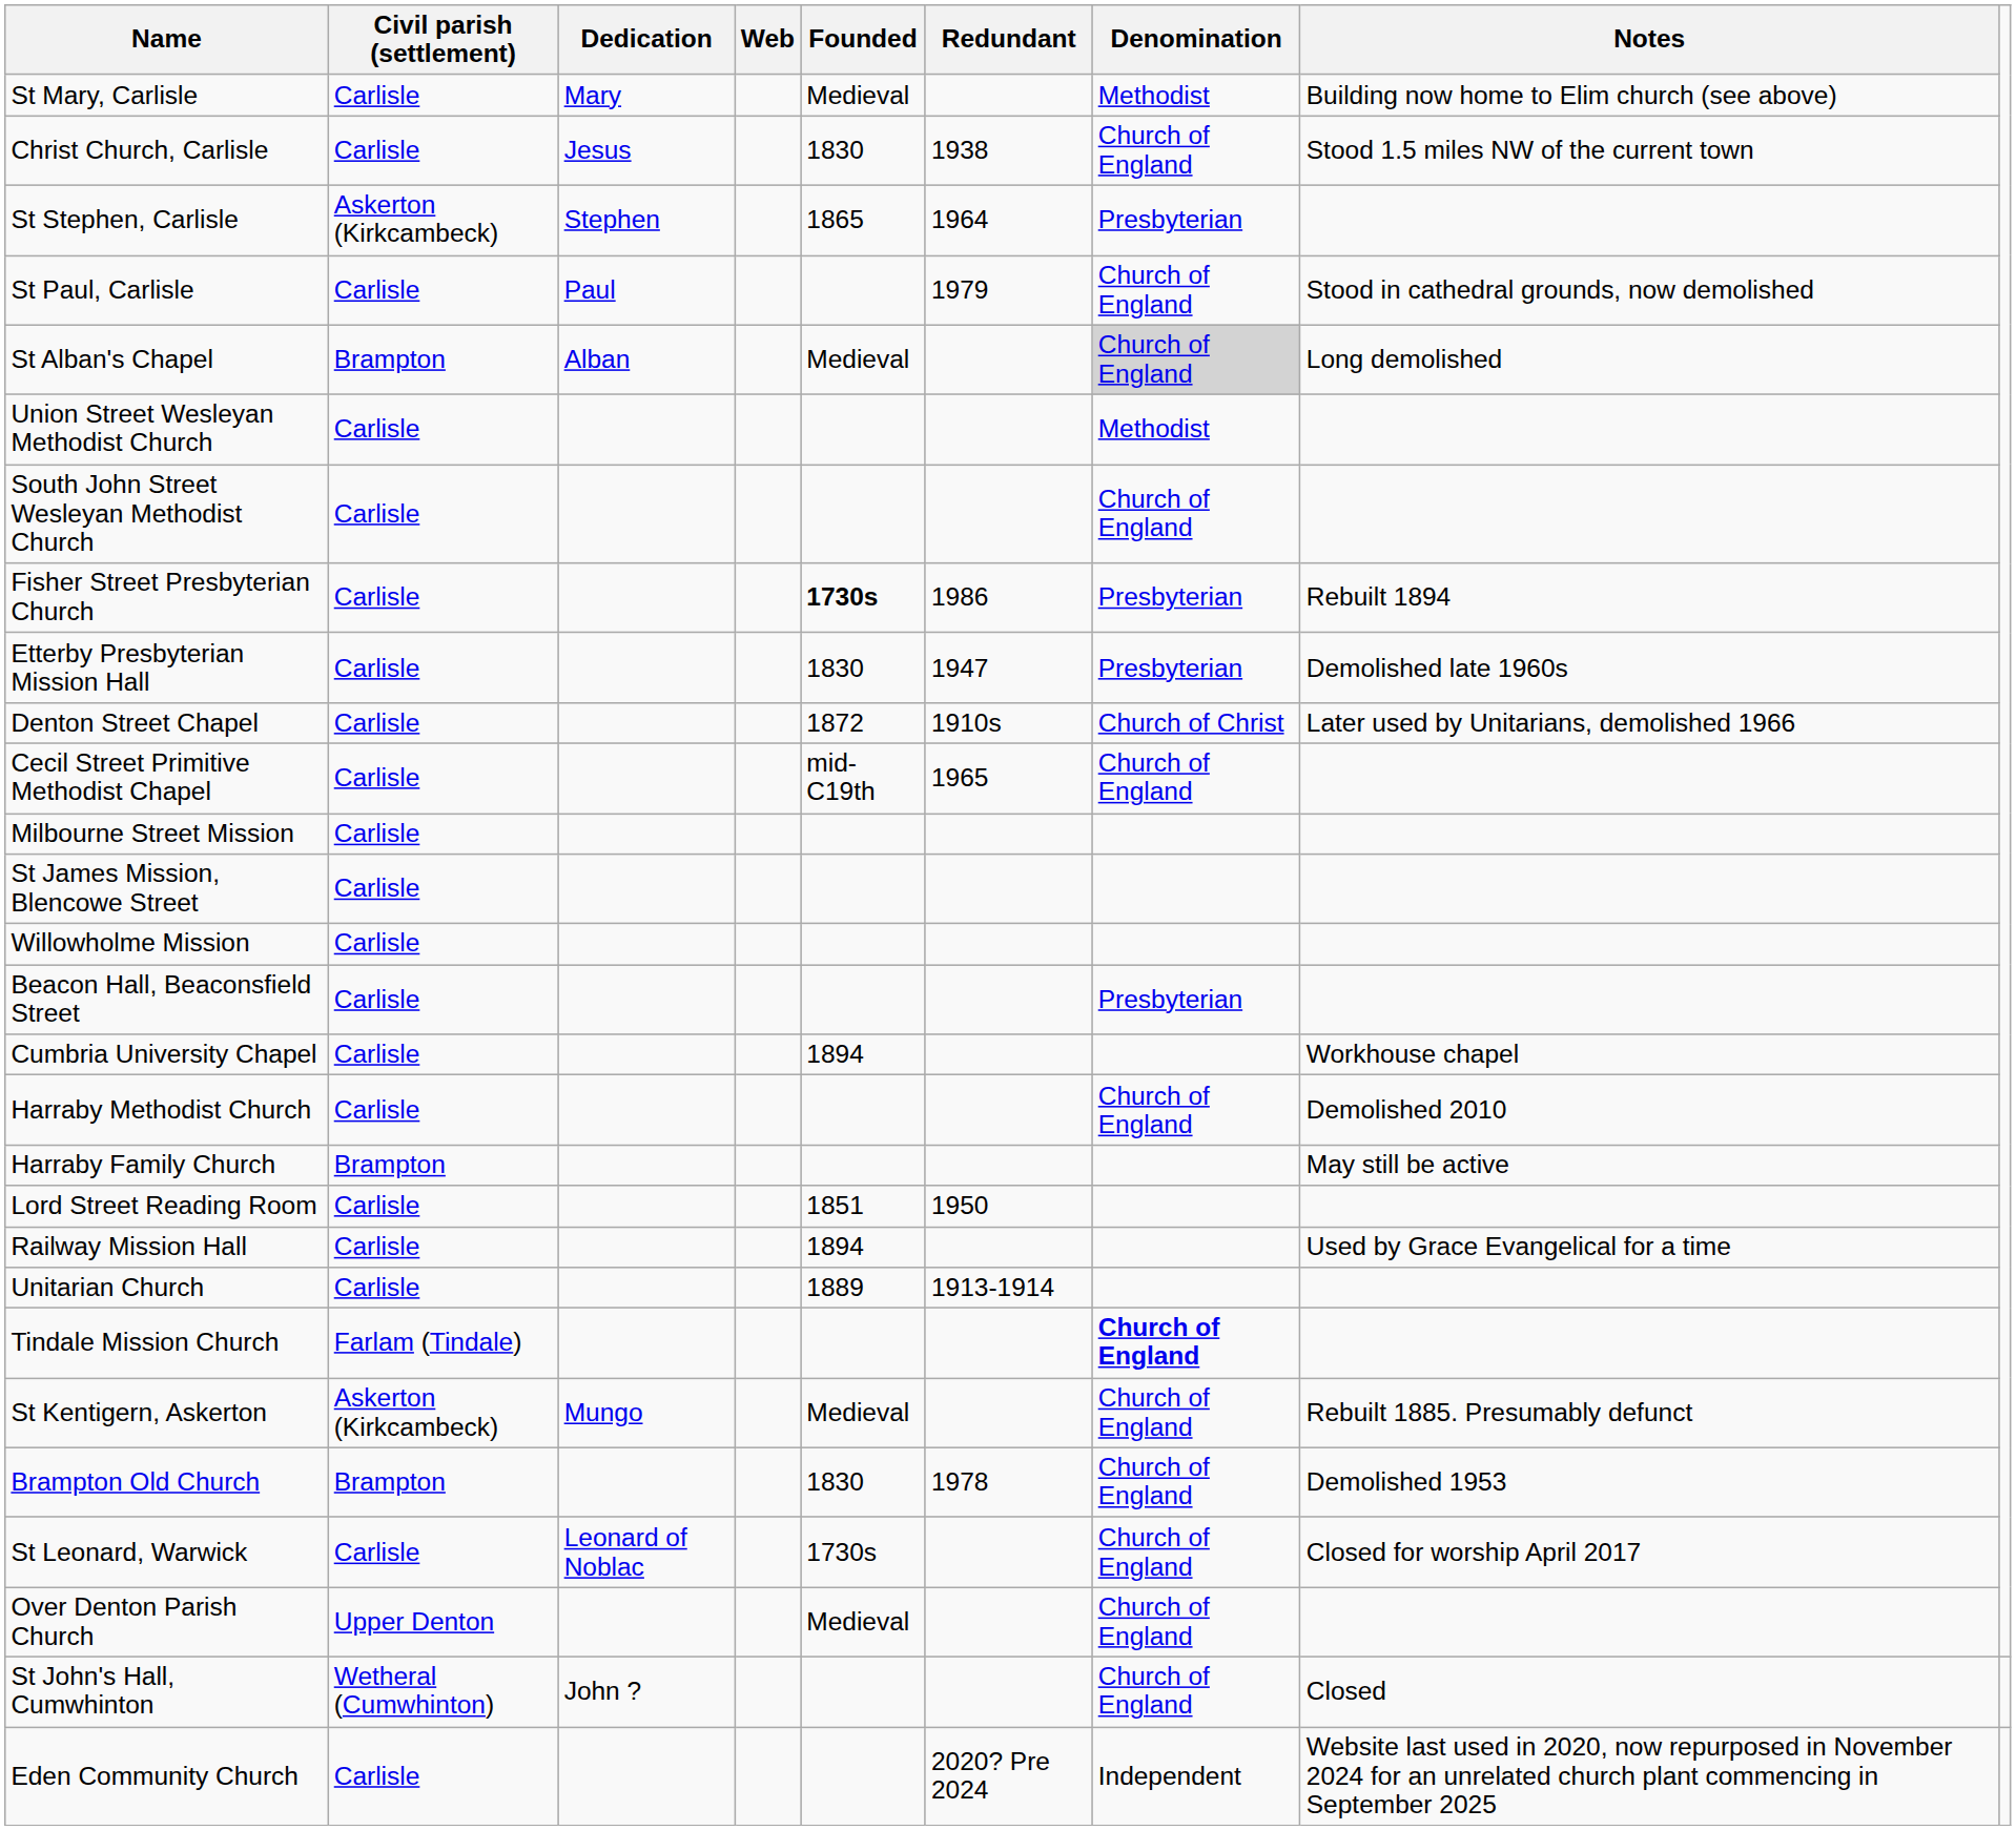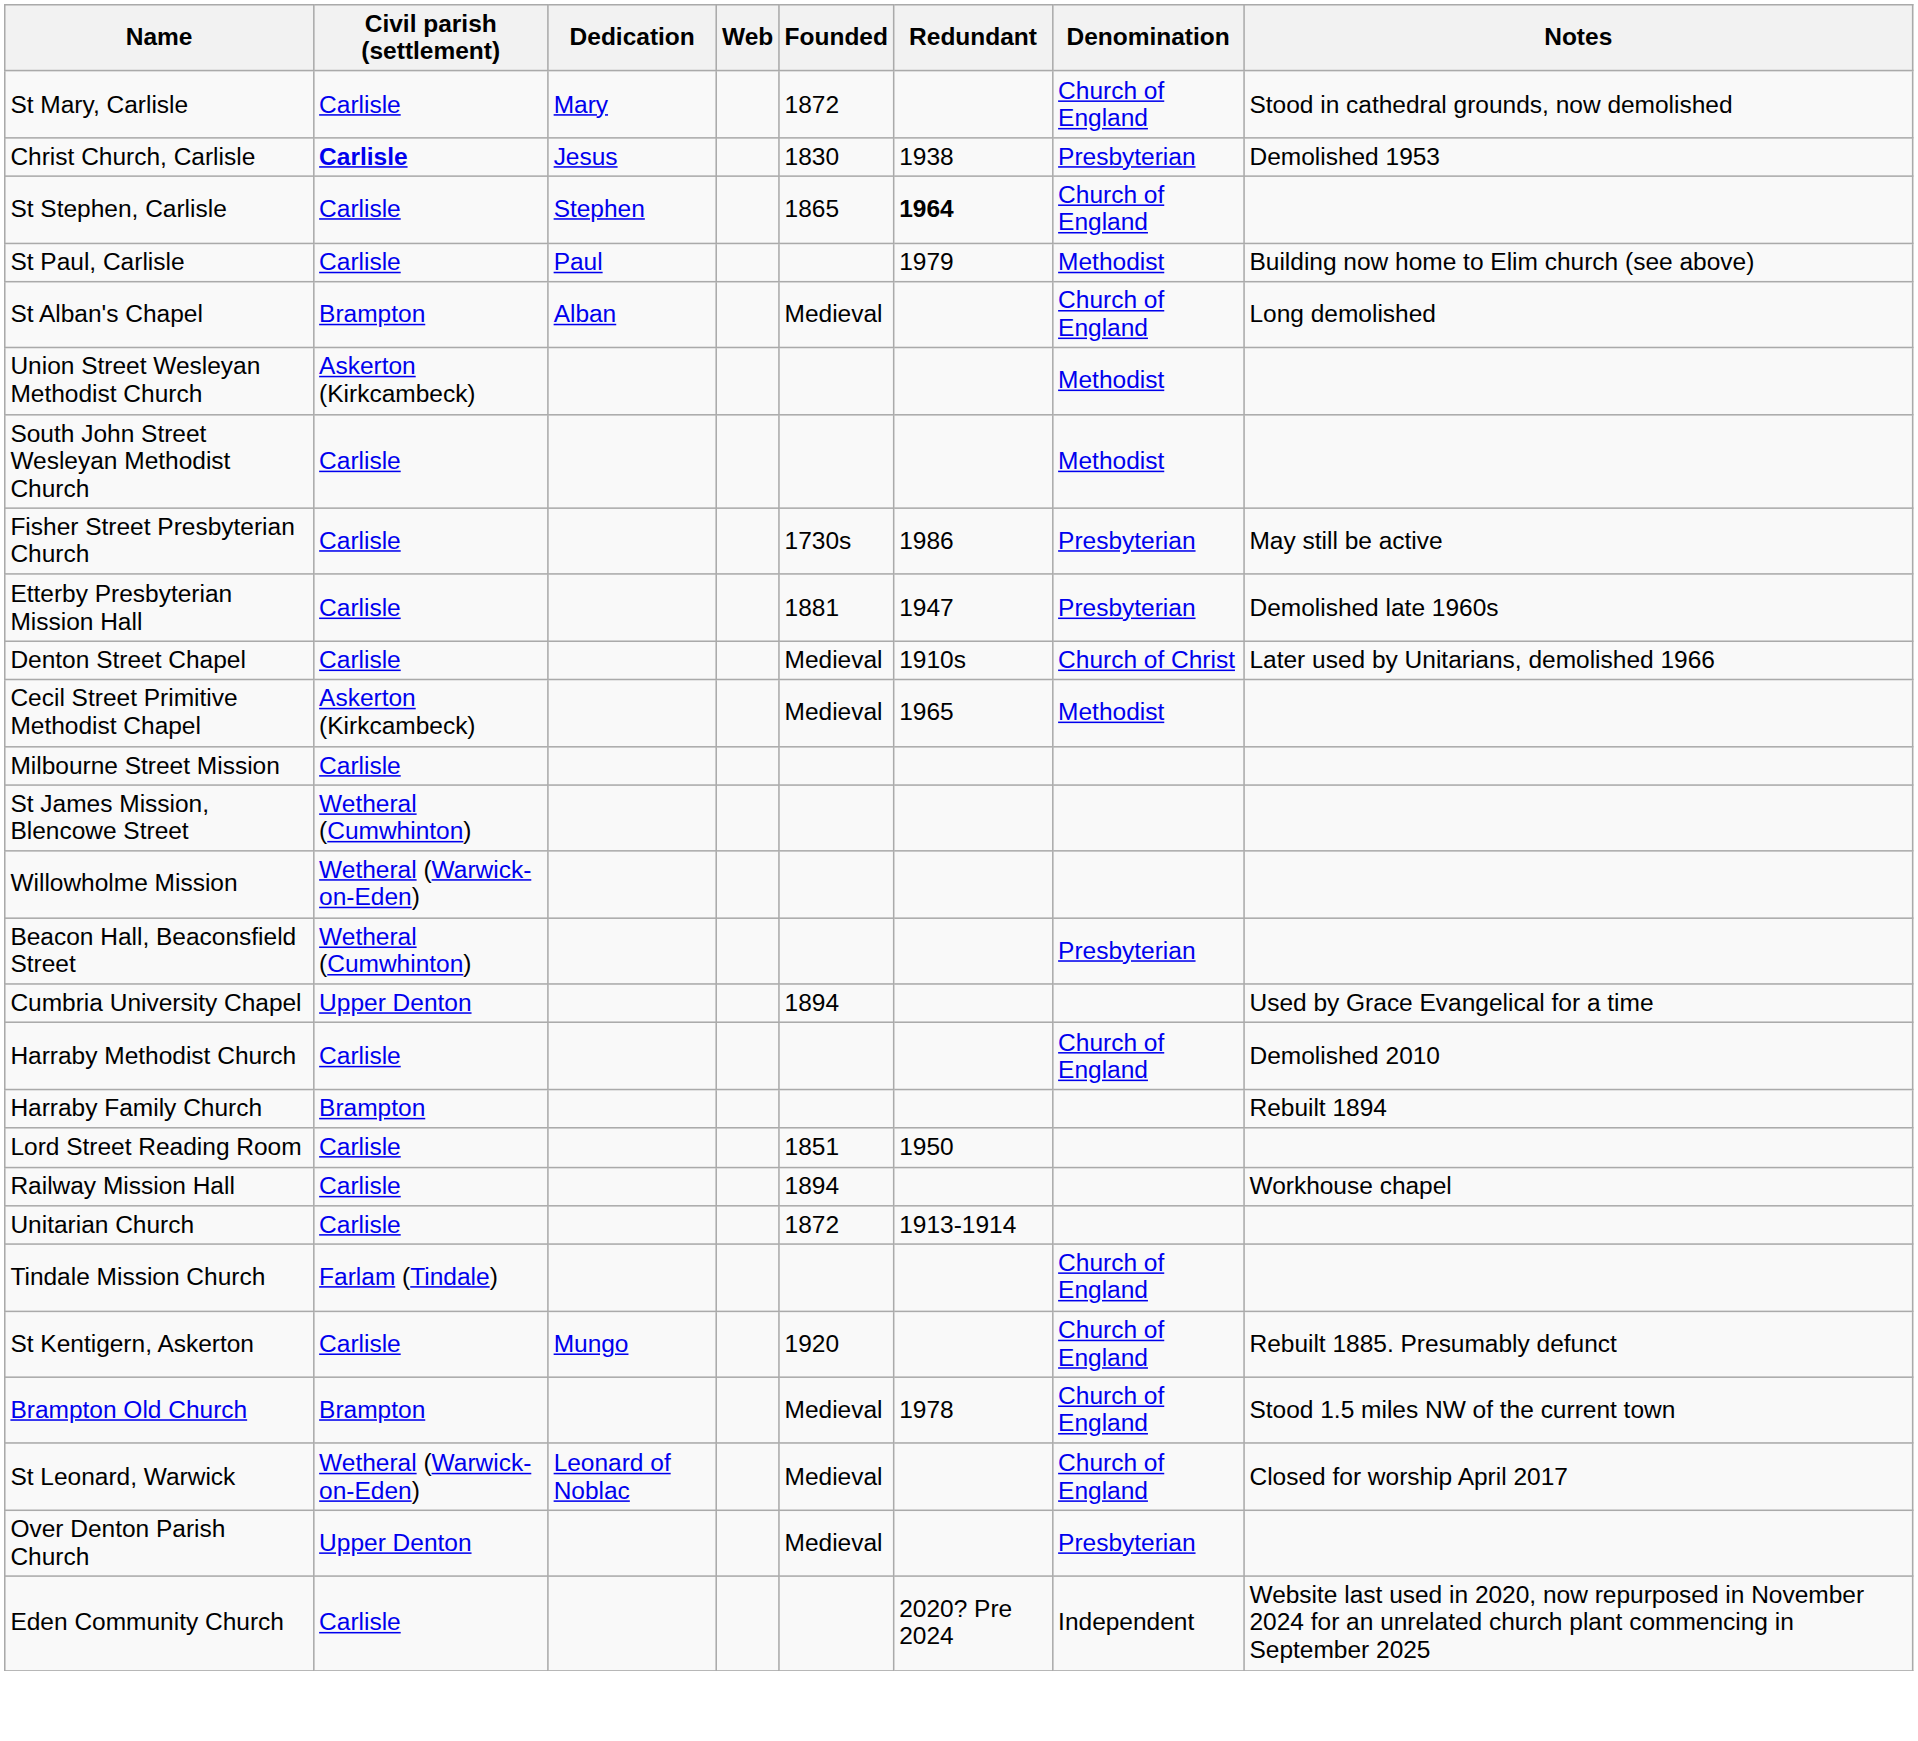St Mary, Carlisle | Founded: Medieval -> 1872
St Mary, Carlisle | Denomination: Methodist -> Church of England
St Mary, Carlisle | Notes: Building now home to Elim church (see above) -> Stood in cathedral grounds, now demolished
Christ Church, Carlisle | Civil parish (settlement): normal -> bold
Christ Church, Carlisle | Denomination: Church of England -> Presbyterian
Christ Church, Carlisle | Notes: Stood 1.5 miles NW of the current town -> Demolished 1953
St Stephen, Carlisle | Civil parish (settlement): Askerton (Kirkcambeck) -> Carlisle
St Stephen, Carlisle | Redundant: normal -> bold
St Stephen, Carlisle | Denomination: Presbyterian -> Church of England
St Paul, Carlisle | Denomination: Church of England -> Methodist
St Paul, Carlisle | Notes: Stood in cathedral grounds, now demolished -> Building now home to Elim church (see above)
St Alban's Chapel | Denomination: lightgrey background -> no background
Union Street Wesleyan Methodist Church | Civil parish (settlement): Carlisle -> Askerton (Kirkcambeck)
South John Street Wesleyan Methodist Church | Denomination: Church of England -> Methodist
Fisher Street Presbyterian Church | Founded: bold -> normal
Fisher Street Presbyterian Church | Notes: Rebuilt 1894 -> May still be active
Etterby Presbyterian Mission Hall | Founded: 1830 -> 1881
Denton Street Chapel | Founded: 1872 -> Medieval
Cecil Street Primitive Methodist Chapel | Civil parish (settlement): Carlisle -> Askerton (Kirkcambeck)
Cecil Street Primitive Methodist Chapel | Founded: mid-C19th -> Medieval
Cecil Street Primitive Methodist Chapel | Denomination: Church of England -> Methodist
St James Mission, Blencowe Street | Civil parish (settlement): Carlisle -> Wetheral (Cumwhinton)
Willowholme Mission | Civil parish (settlement): Carlisle -> Wetheral (Warwick-on-Eden)
Beacon Hall, Beaconsfield Street | Civil parish (settlement): Carlisle -> Wetheral (Cumwhinton)
Cumbria University Chapel | Civil parish (settlement): Carlisle -> Upper Denton
Cumbria University Chapel | Notes: Workhouse chapel -> Used by Grace Evangelical for a time
Harraby Family Church | Notes: May still be active -> Rebuilt 1894
Railway Mission Hall | Notes: Used by Grace Evangelical for a time -> Workhouse chapel
Unitarian Church | Founded: 1889 -> 1872
Tindale Mission Church | Denomination: bold -> normal
St Kentigern, Askerton | Civil parish (settlement): Askerton (Kirkcambeck) -> Carlisle
St Kentigern, Askerton | Founded: Medieval -> 1920
Brampton Old Church | Founded: 1830 -> Medieval
Brampton Old Church | Notes: Demolished 1953 -> Stood 1.5 miles NW of the current town
St Leonard, Warwick | Civil parish (settlement): Carlisle -> Wetheral (Warwick-on-Eden)
St Leonard, Warwick | Founded: 1730s -> Medieval
Over Denton Parish Church | Denomination: Church of England -> Presbyterian
- row: St John's Hall, Cumwhinton | Wetheral (Cumwhinton) | John ? | Church of England | Closed
